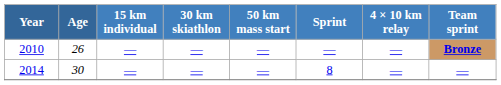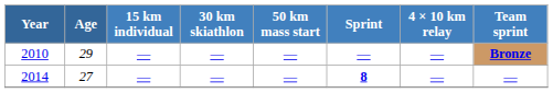2010 | Age: 26 -> 29
2014 | Age: 30 -> 27
2014 | Sprint: normal -> bold
